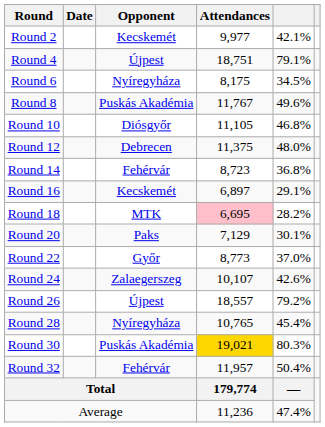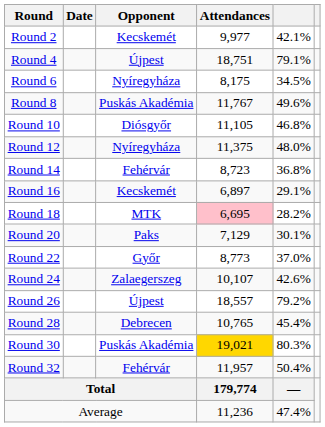Round 12 | Opponent: Debrecen -> Nyíregyháza
Round 28 | Opponent: Nyíregyháza -> Debrecen
